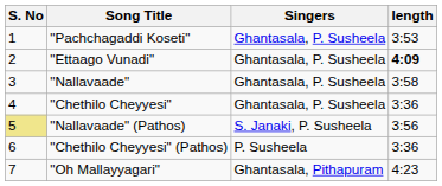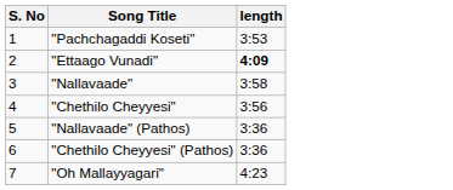- column: Singers | Ghantasala, P. Susheela | Ghantasala, P. Susheela | Ghantasala, P. Susheela | Ghantasala, P. Susheela | S. Janaki, P. Susheela | P. Susheela | Ghantasala, Pithapuram
"Chethilo Cheyyesi" | length: 3:36 -> 3:56
"Nallavaade" (Pathos) | S. No: khaki background -> no background
"Nallavaade" (Pathos) | length: 3:56 -> 3:36
